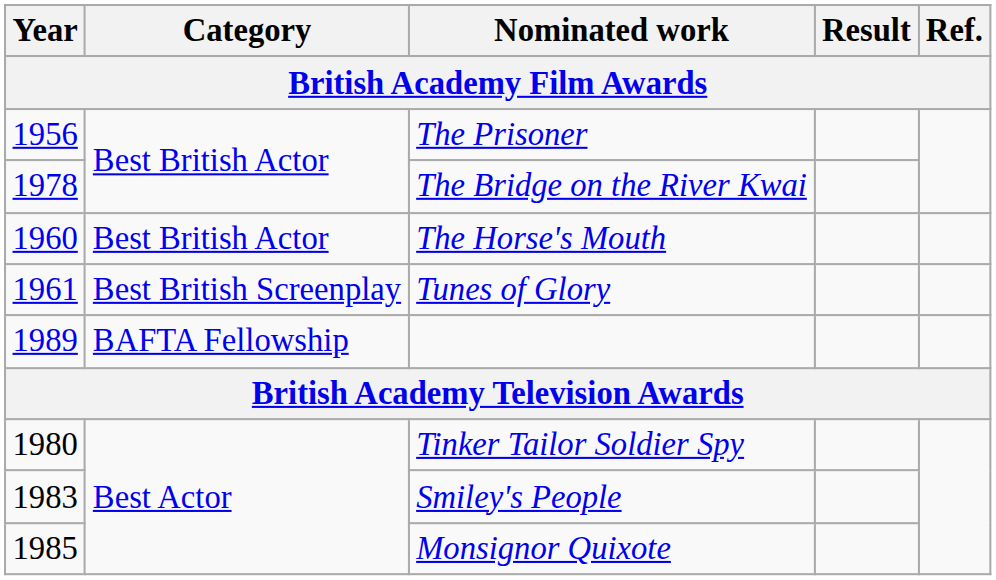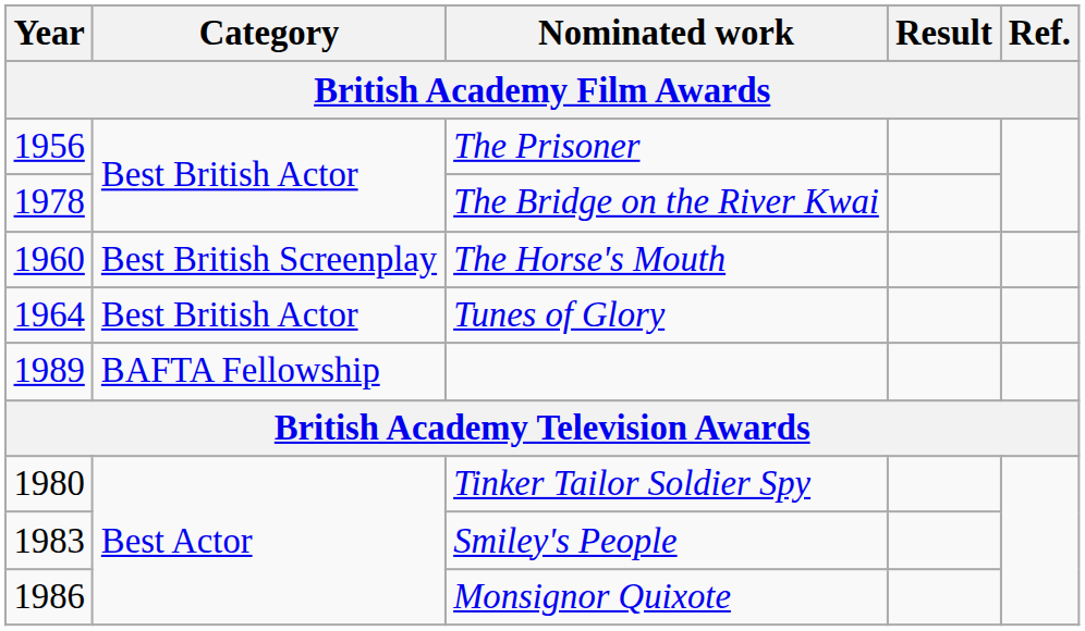The Horse's Mouth | Category: Best British Actor -> Best British Screenplay
Tunes of Glory | Year: 1961 -> 1964
Tunes of Glory | Category: Best British Screenplay -> Best British Actor
Monsignor Quixote | Year: 1985 -> 1986
